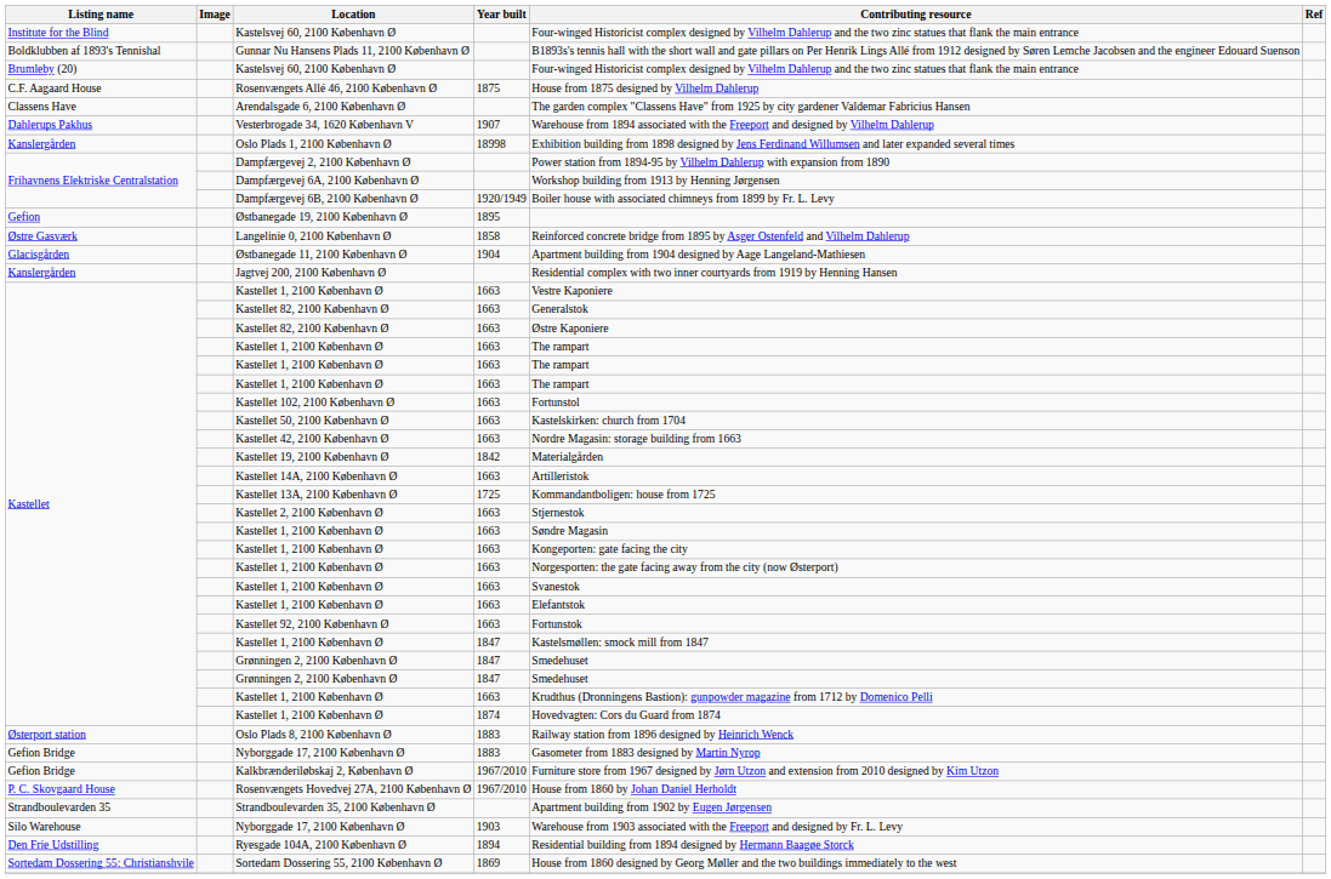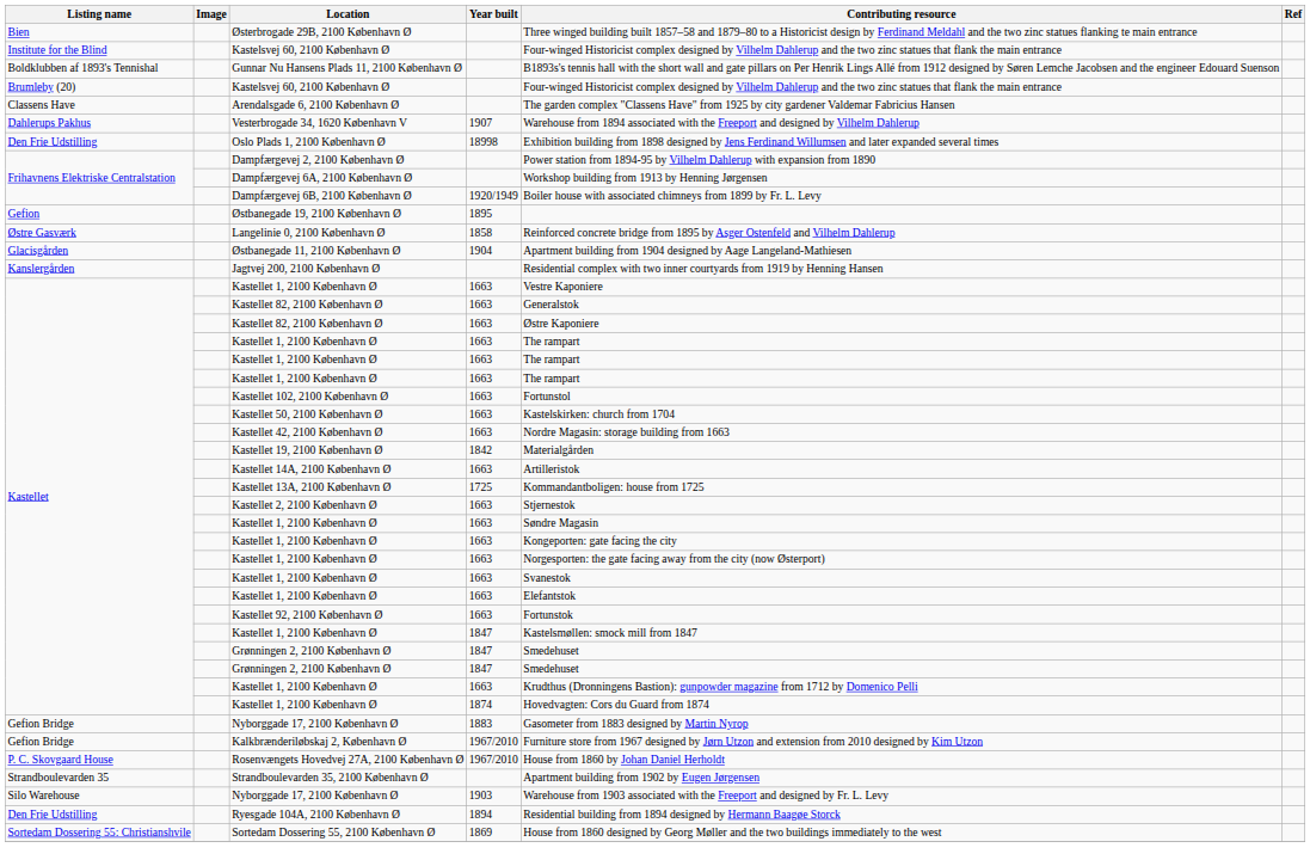+ row: Bien | Østerbrogade 29B, 2100 København Ø | Three winged building built 1857–58 and 1879–80 to a Historicist design by Ferdinand Meldahl and the two zinc statues flanking te main entrance
- row: C.F. Aagaard House | Rosenvængets Allé 46, 2100 København Ø | 1875 | House from 1875 designed by Vilhelm Dahlerup
Oslo Plads 1, 2100 København Ø | Listing name: Kanslergården -> Den Frie Udstilling
- row: Østerport station | Oslo Plads 8, 2100 København Ø | 1883 | Railway station from 1896 designed by Heinrich Wenck
